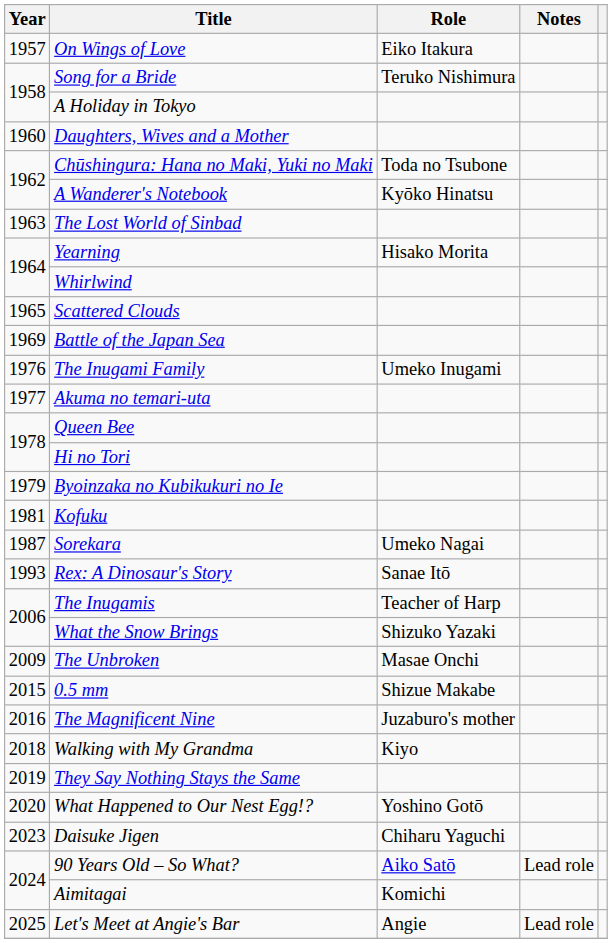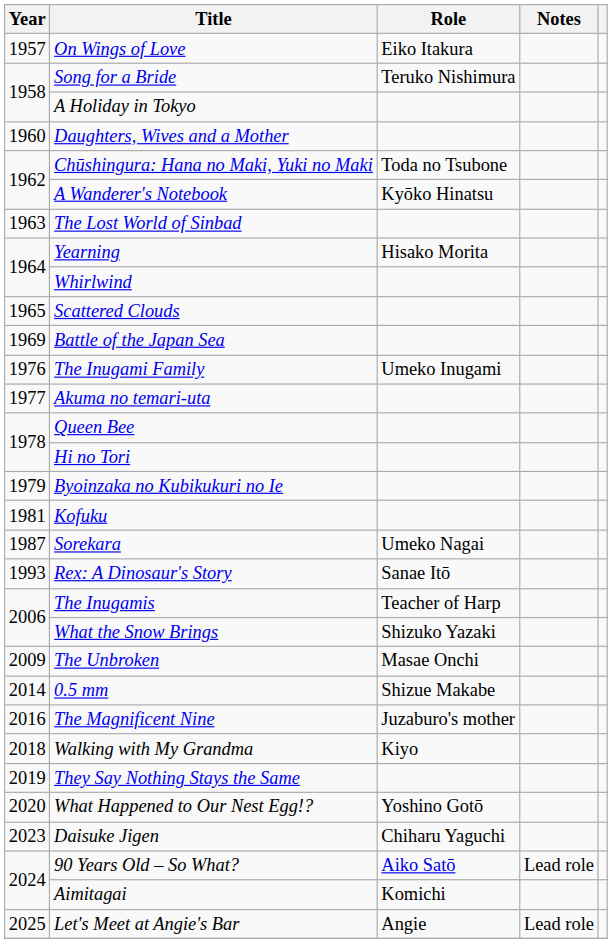0.5 mm | Year: 2015 -> 2014
